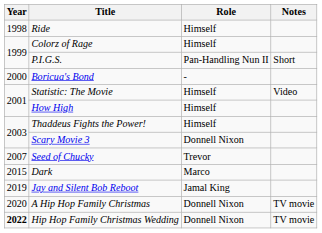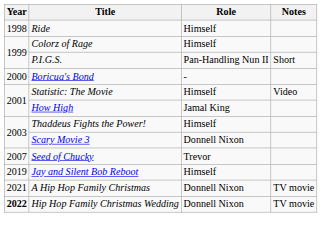How High | Role: Himself -> Jamal King
- row: 2015 | Dark | Marco
Jay and Silent Bob Reboot | Role: Jamal King -> Himself
A Hip Hop Family Christmas | Year: 2020 -> 2021
